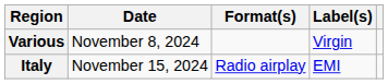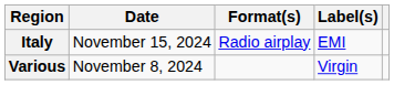rows swapped: Various <-> Italy
